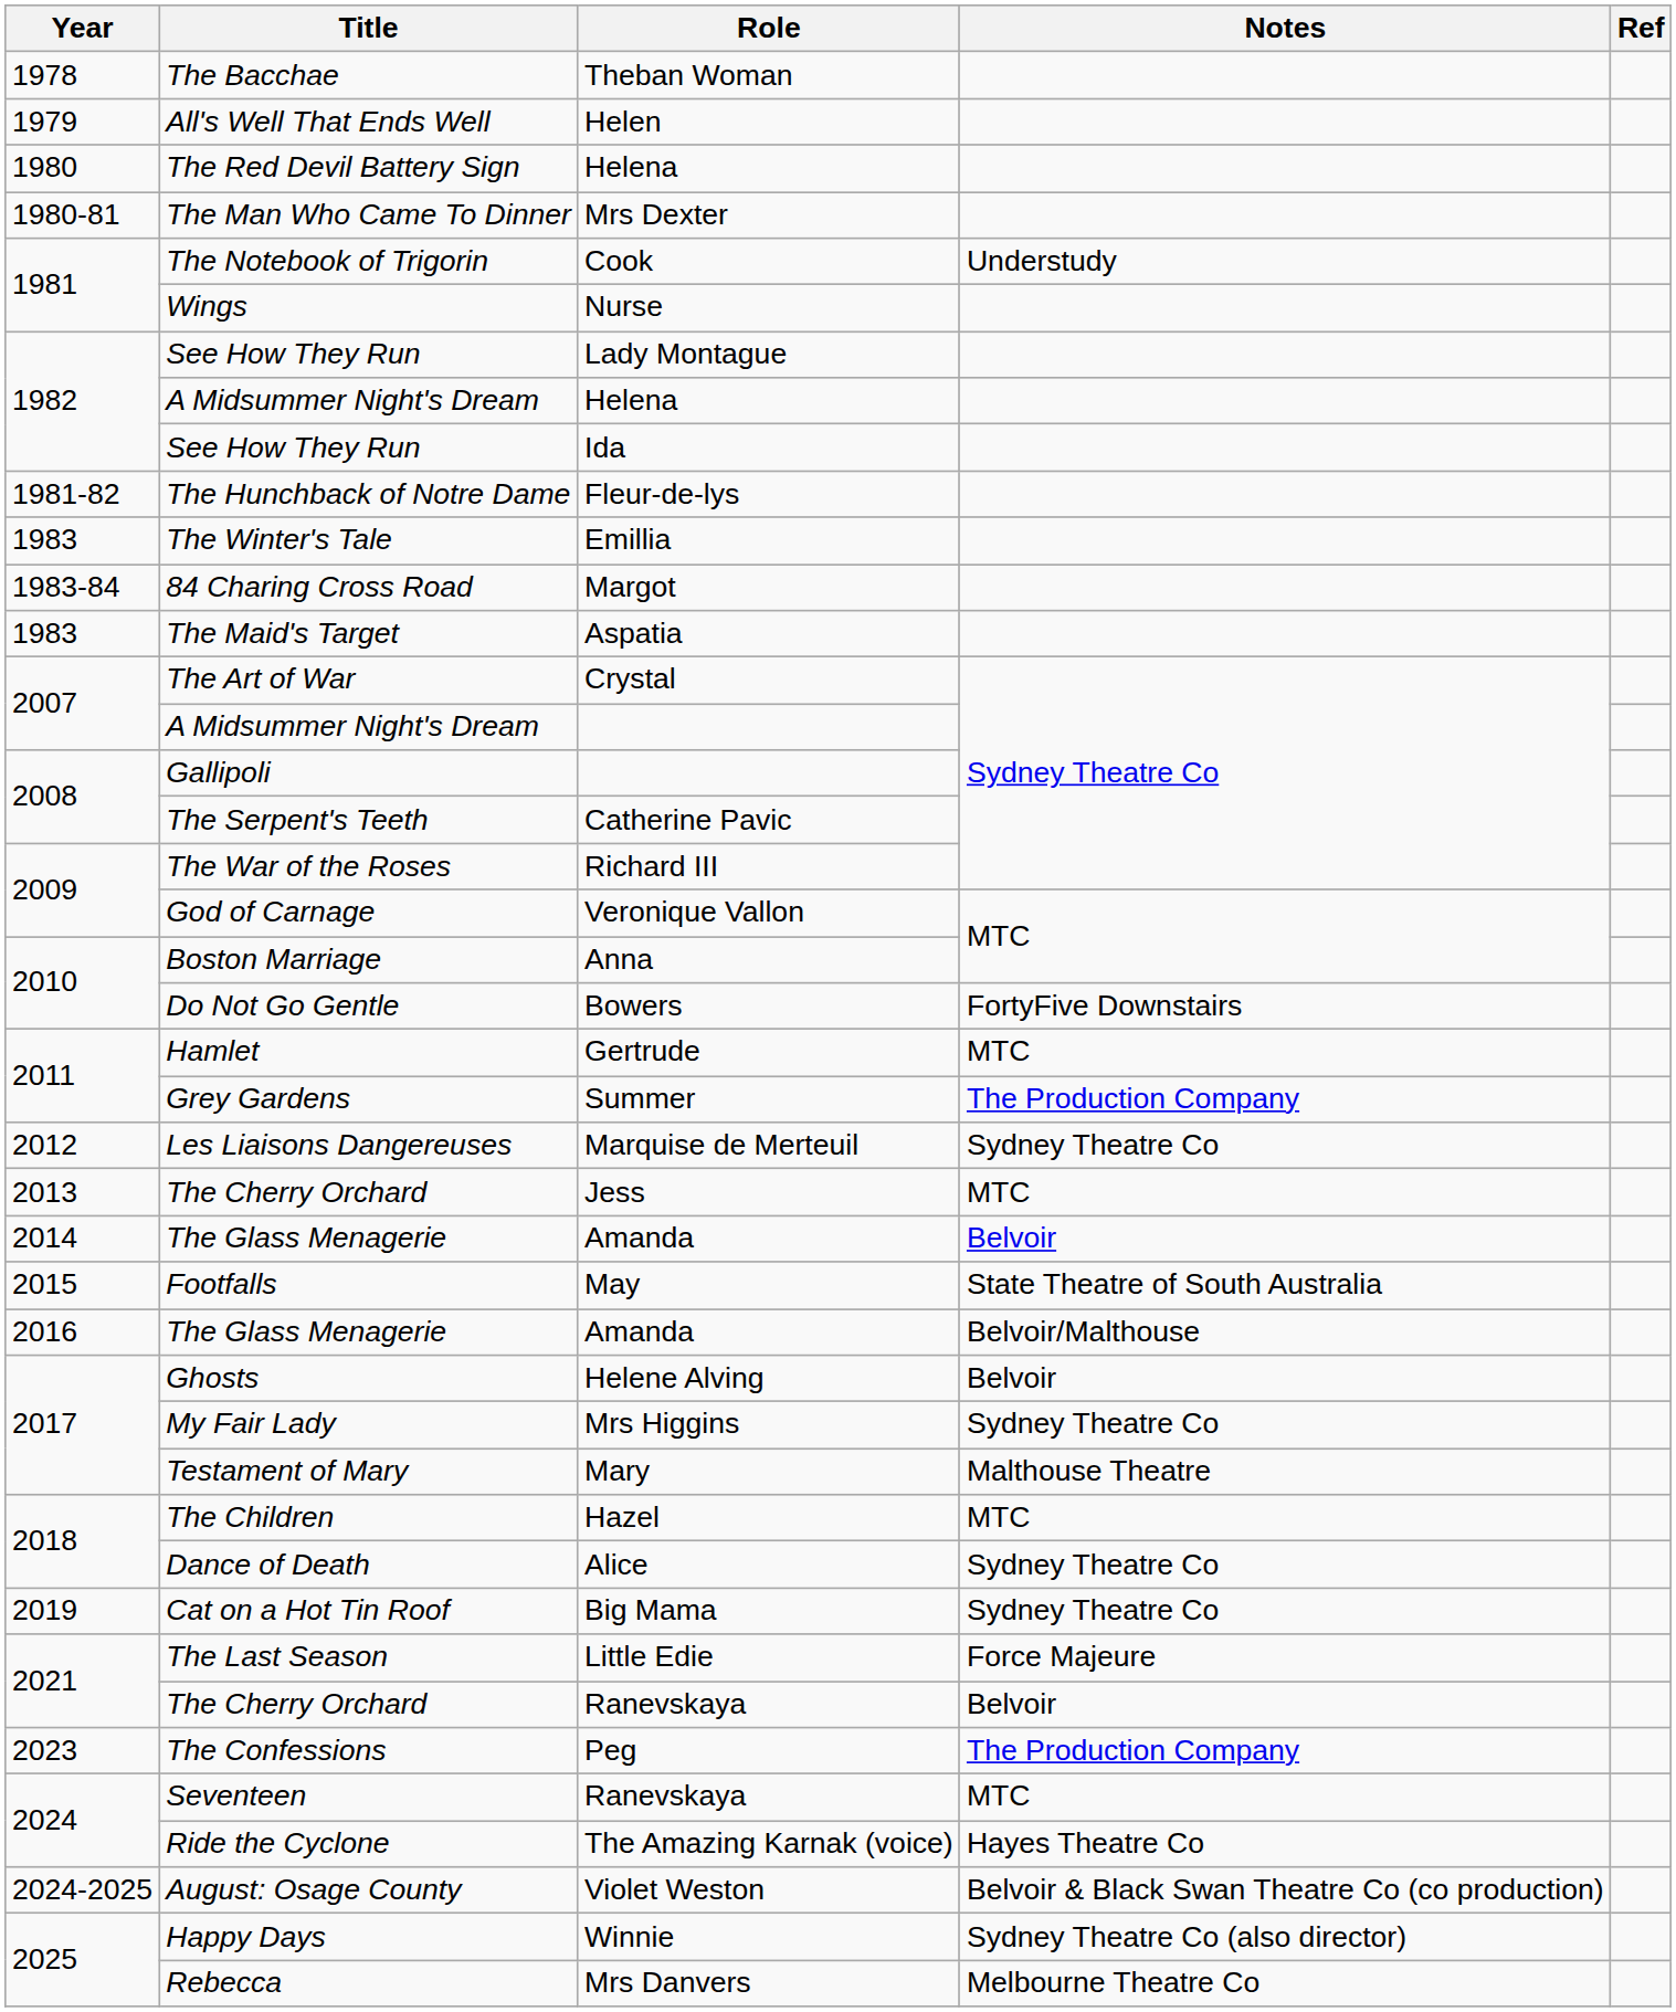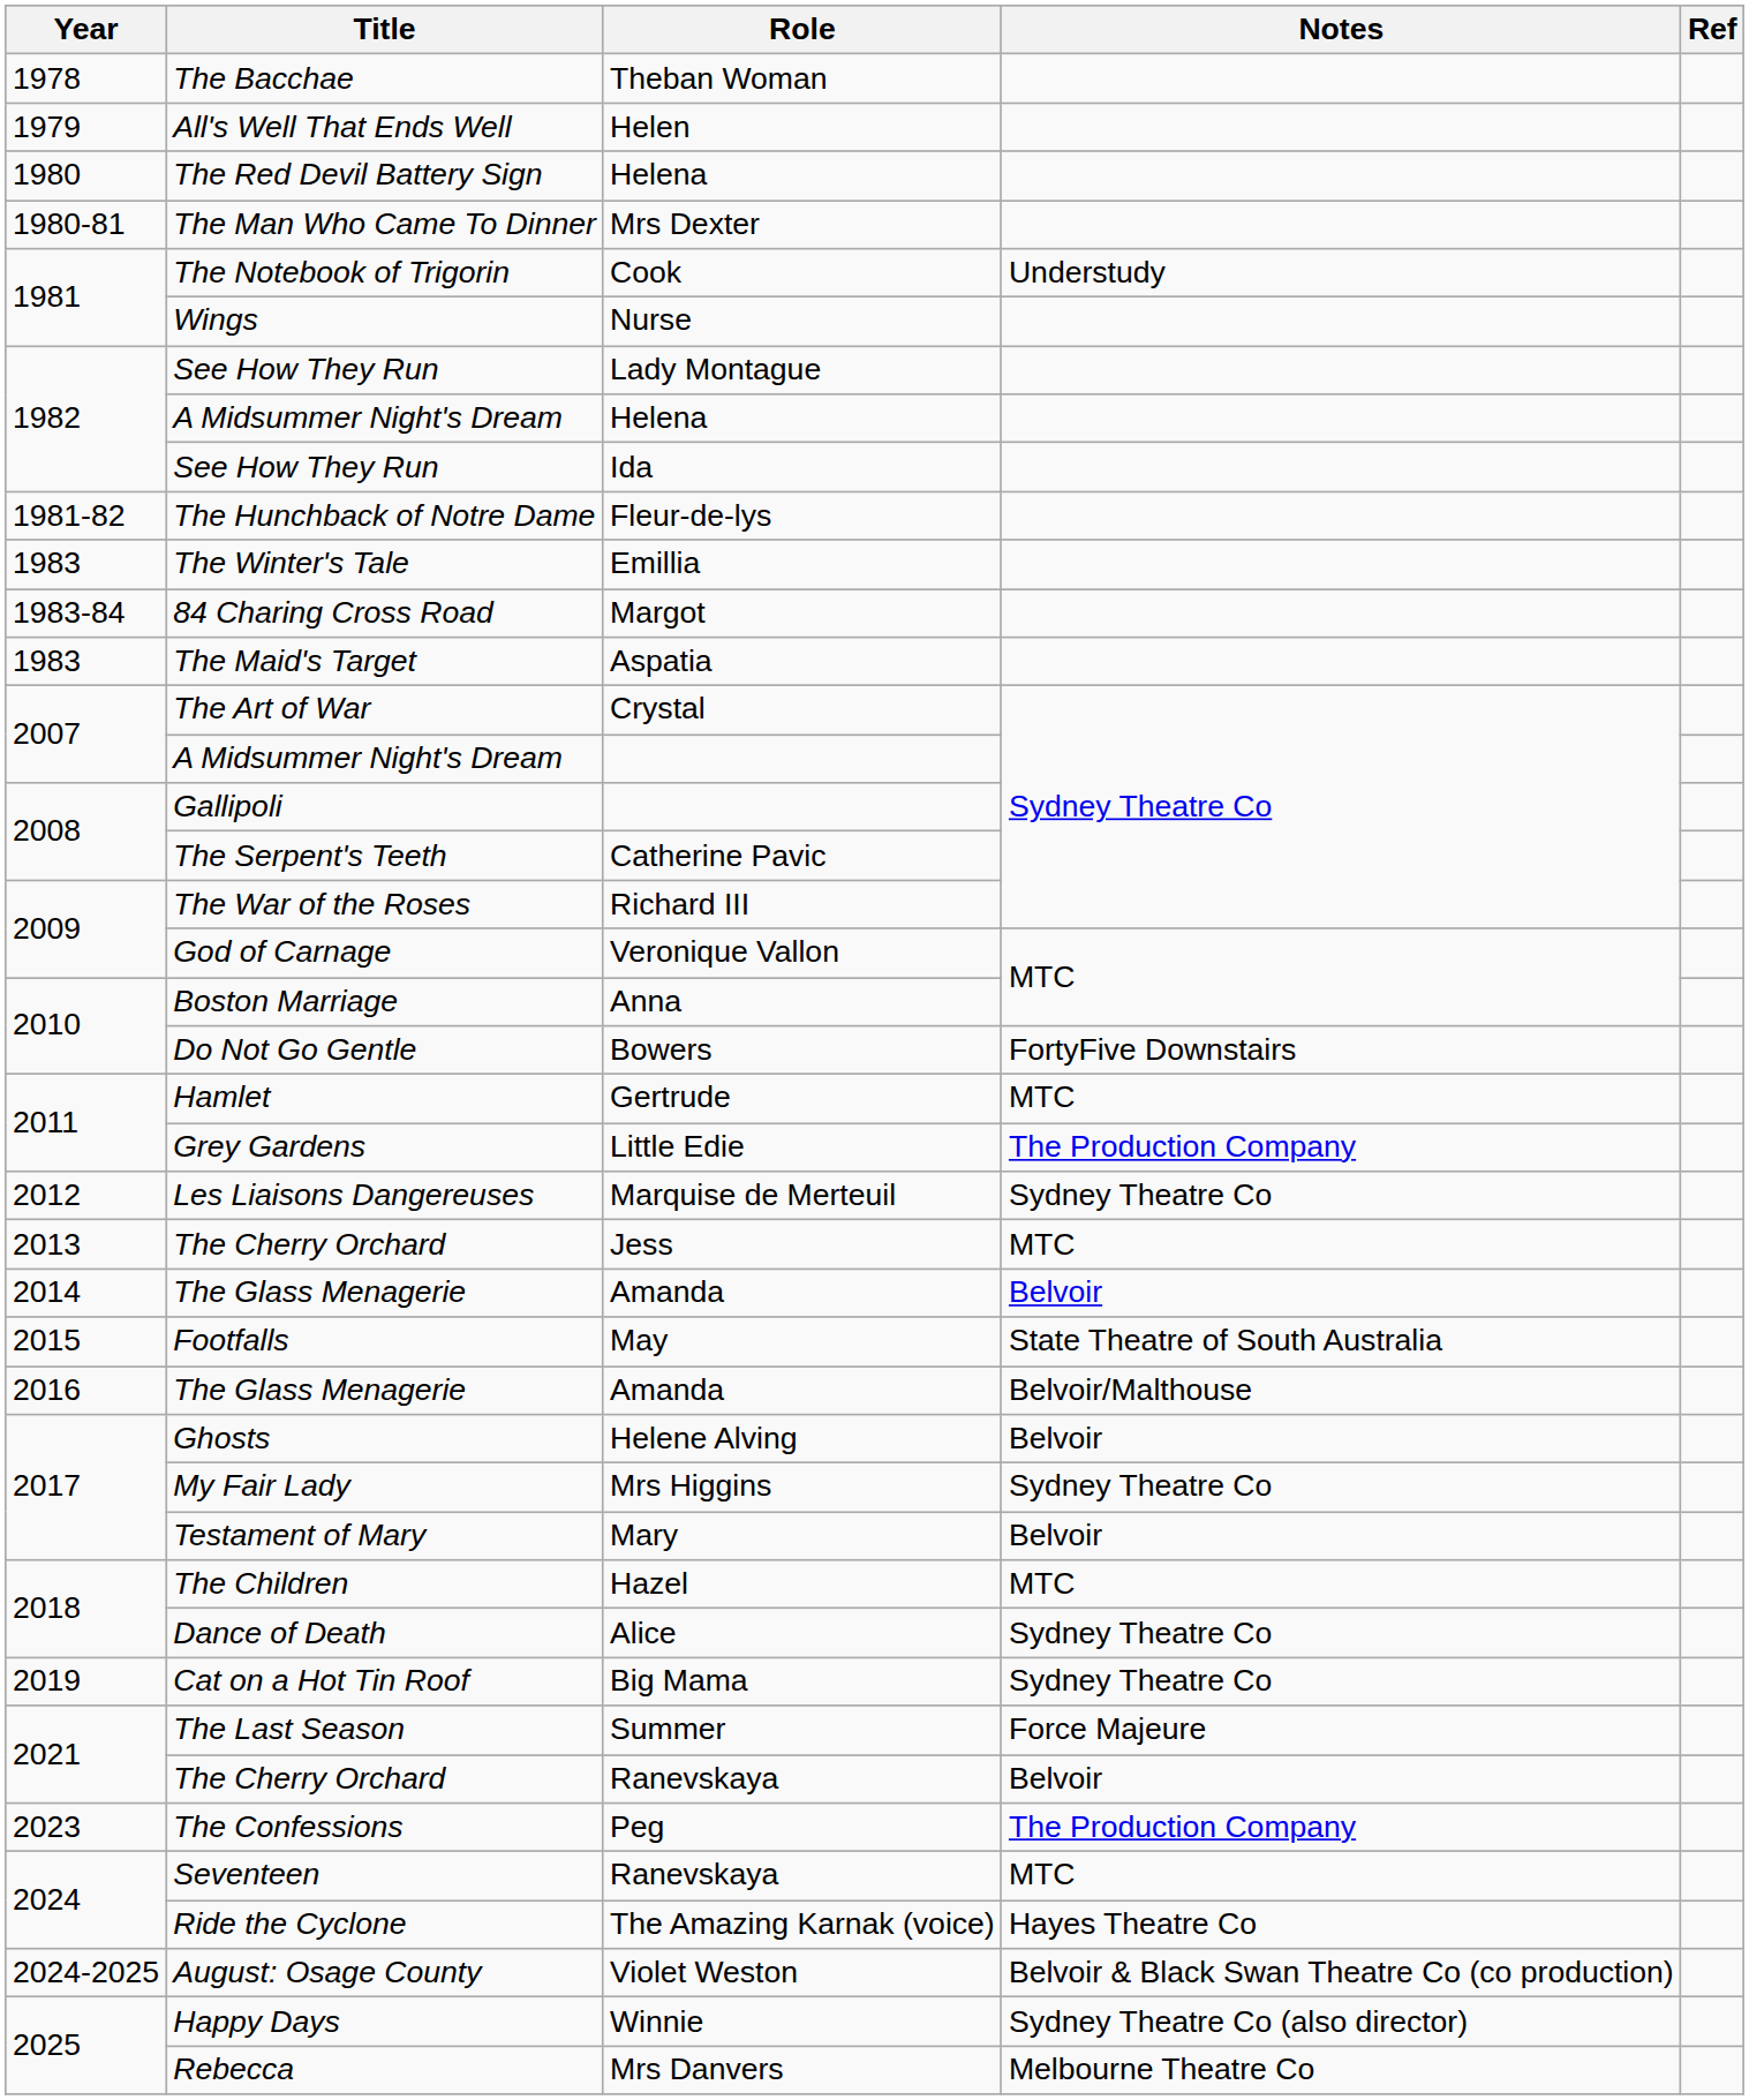Grey Gardens | Role: Summer -> Little Edie
Testament of Mary | Notes: Malthouse Theatre -> Belvoir
The Last Season | Role: Little Edie -> Summer
